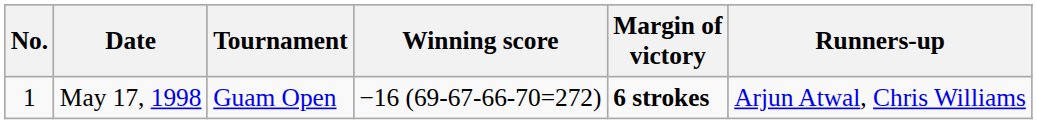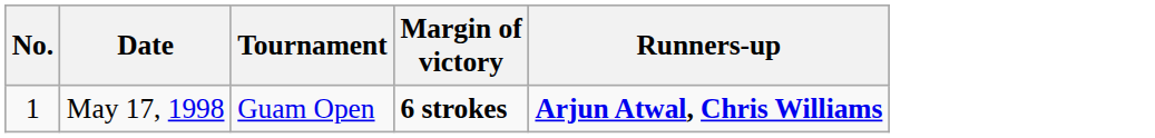- column: Winning score | −16 (69-67-66-70=272)
May 17, 1998 | Runners-up: normal -> bold
